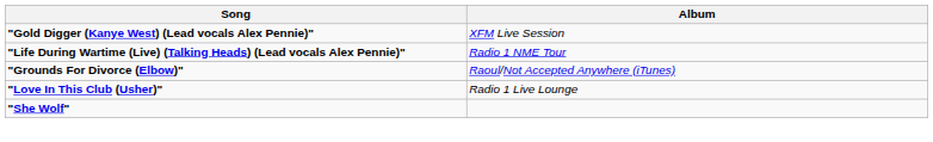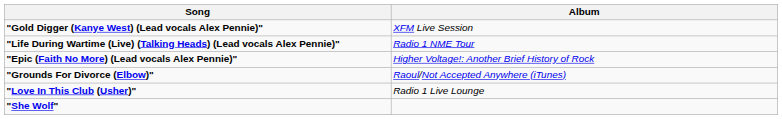+ row: "Epic (Faith No More) (Lead vocals Alex Pennie)" | Higher Voltage!: Another Brief History of Rock
